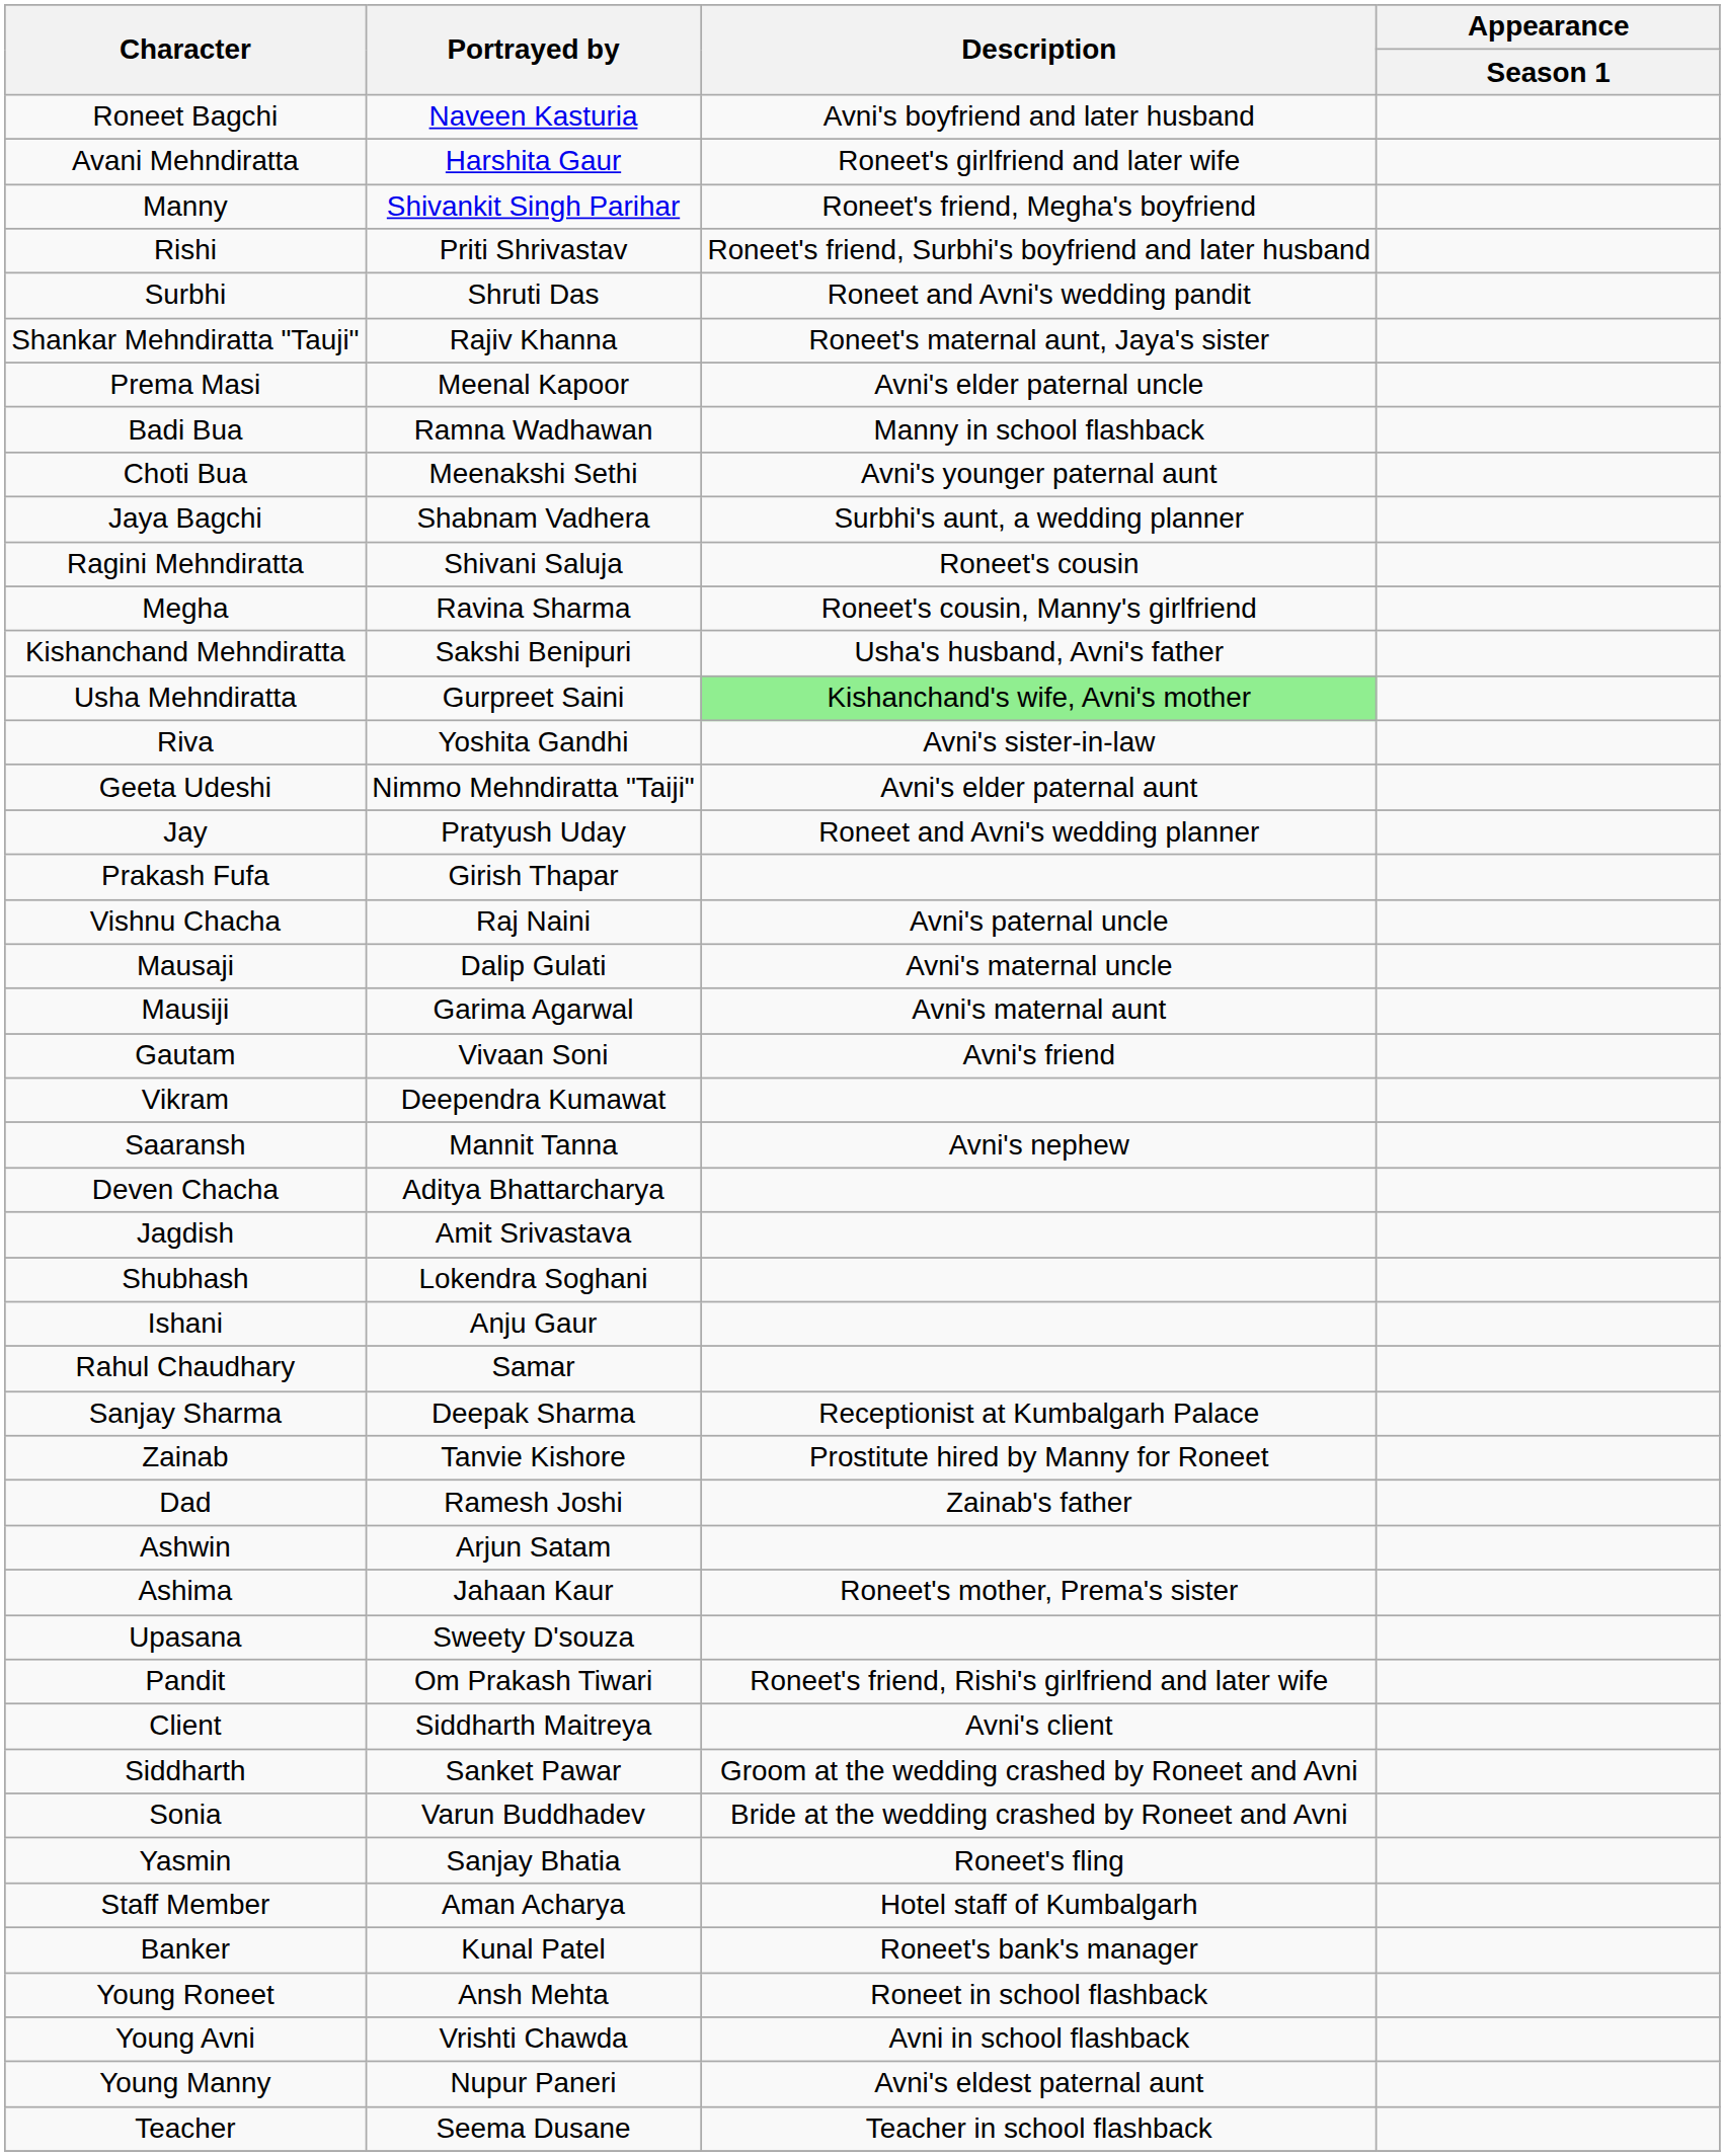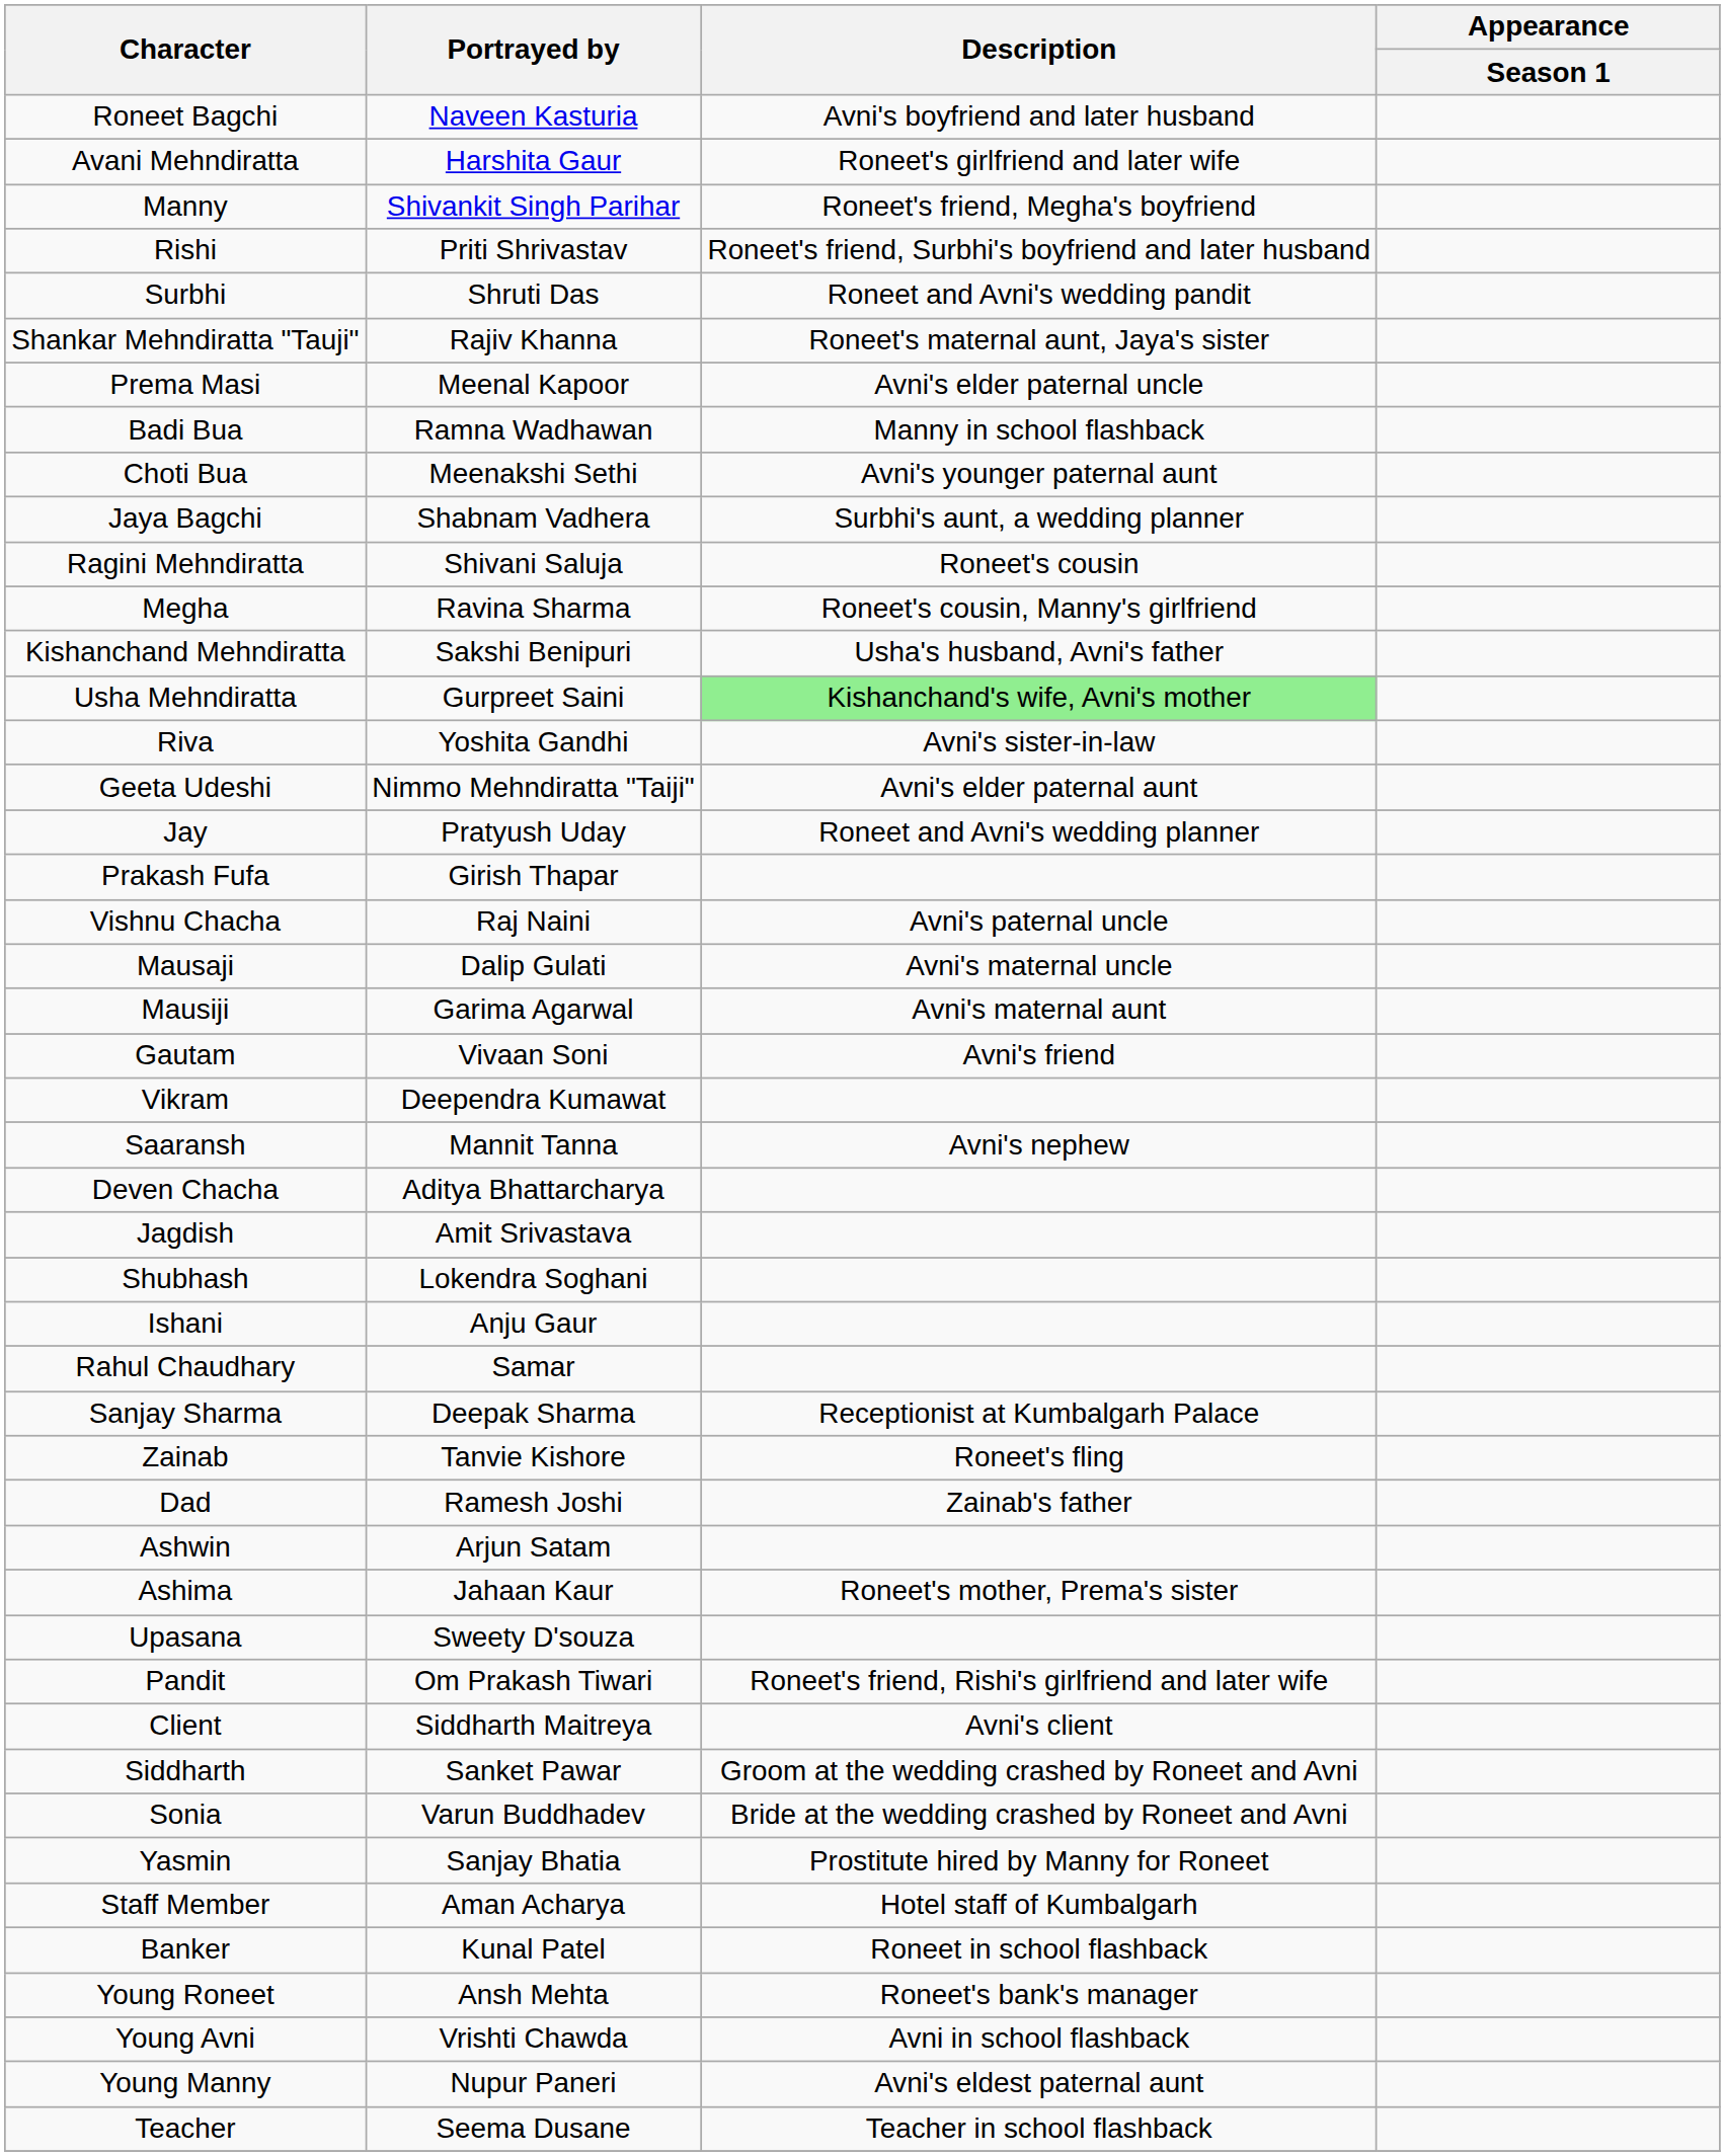Zainab | Description: Prostitute hired by Manny for Roneet -> Roneet's fling
Yasmin | Description: Roneet's fling -> Prostitute hired by Manny for Roneet
Banker | Description: Roneet's bank's manager -> Roneet in school flashback
Young Roneet | Description: Roneet in school flashback -> Roneet's bank's manager
